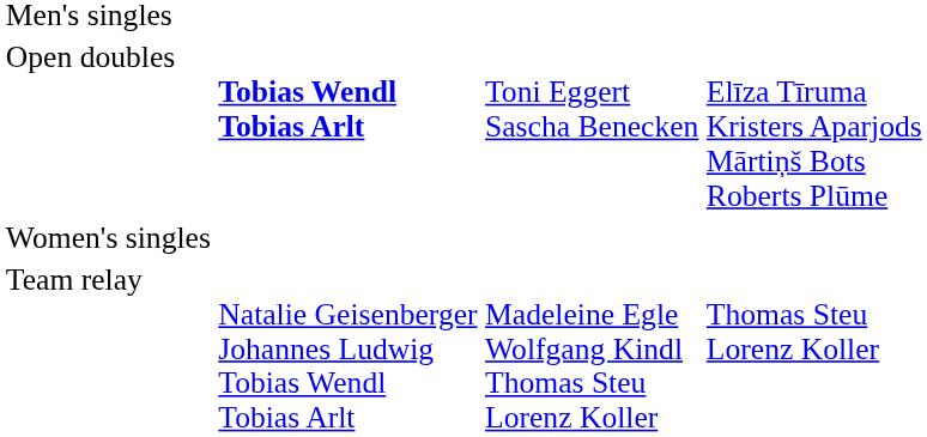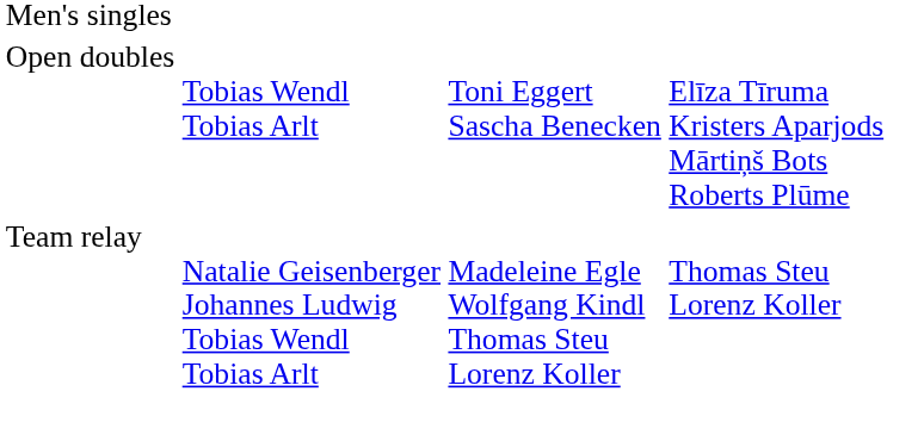Open doubles | column 2: bold -> normal
- row: Women's singles
